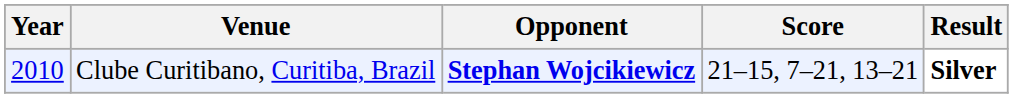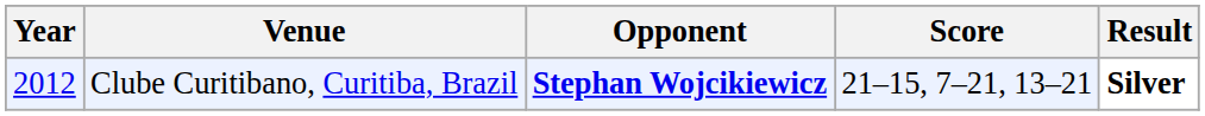Clube Curitibano, Curitiba, Brazil | Year: 2010 -> 2012
